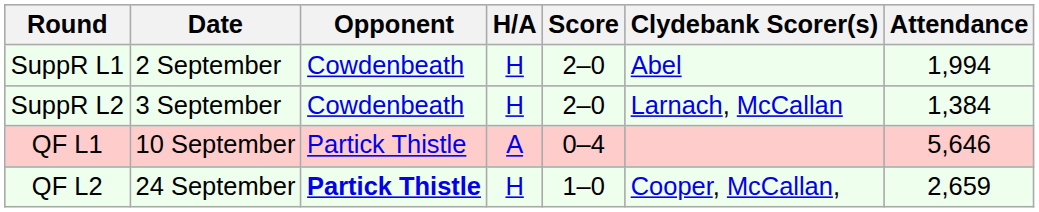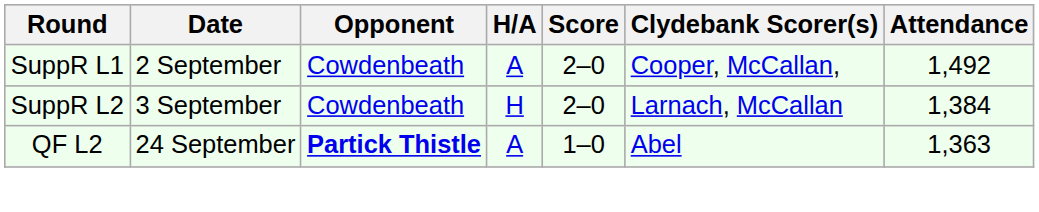SuppR L1 | H/A: H -> A
SuppR L1 | Clydebank Scorer(s): Abel -> Cooper, McCallan,
SuppR L1 | Attendance: 1,994 -> 1,492
- row: QF L1 | 10 September | Partick Thistle | A | 0–4 | 5,646
QF L2 | H/A: H -> A
QF L2 | Clydebank Scorer(s): Cooper, McCallan, -> Abel
QF L2 | Attendance: 2,659 -> 1,363
